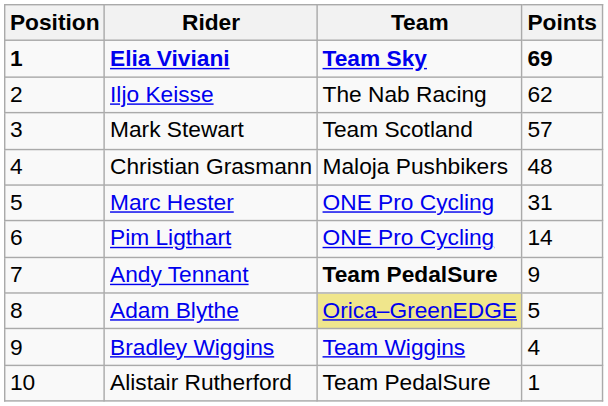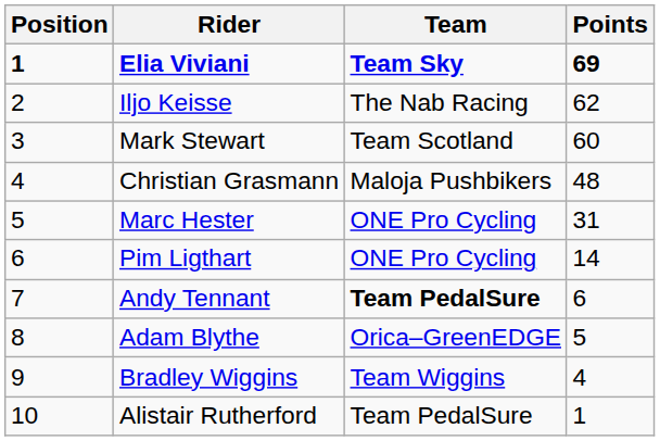Mark Stewart | Points: 57 -> 60
Andy Tennant | Points: 9 -> 6
Adam Blythe | Team: khaki background -> no background
